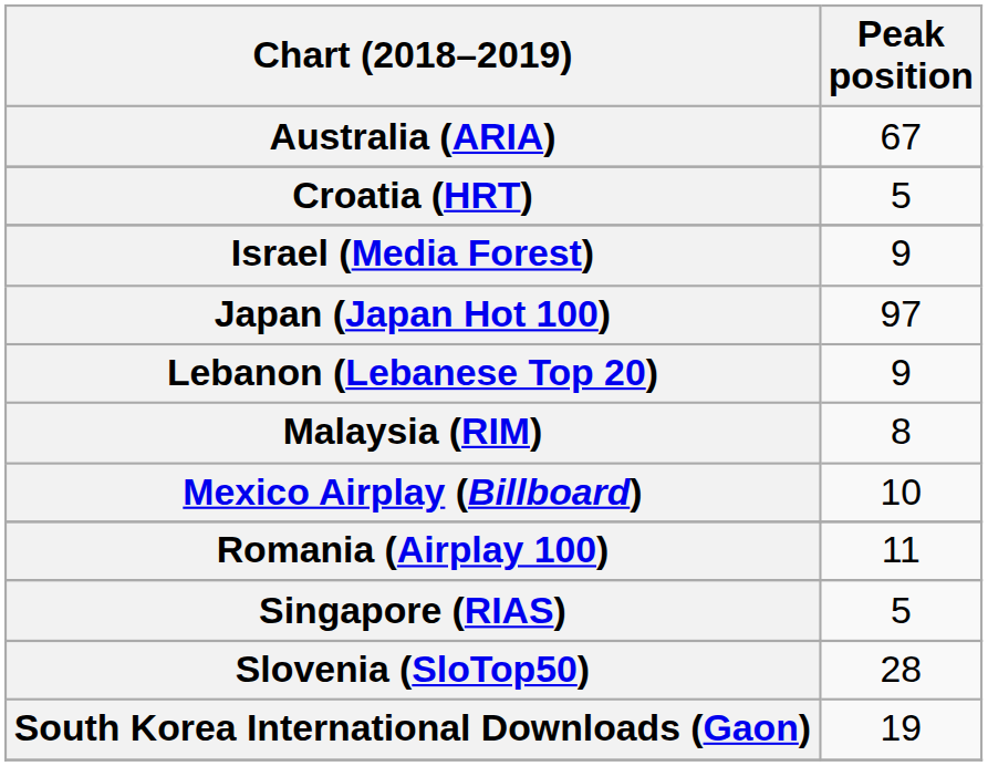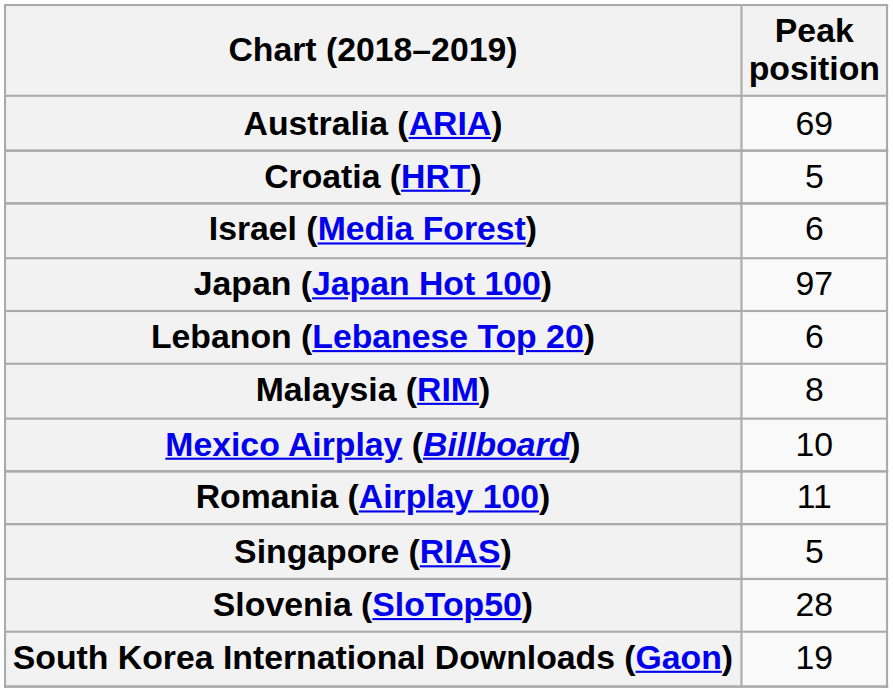Australia (ARIA) | Peak position: 67 -> 69
Israel (Media Forest) | Peak position: 9 -> 6
Lebanon (Lebanese Top 20) | Peak position: 9 -> 6
